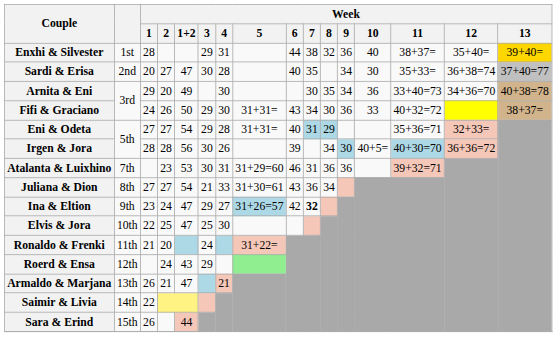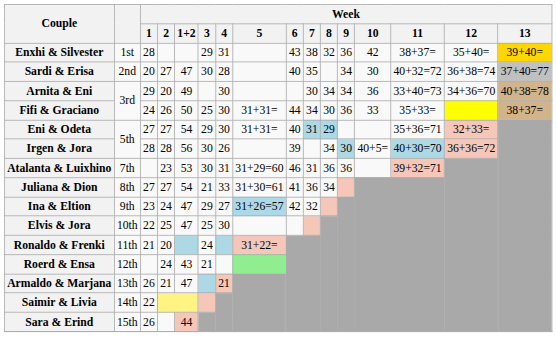Enxhi & Silvester | Week / 6: 44 -> 43
Enxhi & Silvester | Week / 10: 40 -> 42
Sardi & Erisa | Week / 11: 35+33= -> 40+32=72
Arnita & Eni | Week / 8: 35 -> 34
Fifi & Graciano | Week / 3: 29 -> 25
Fifi & Graciano | Week / 6: 43 -> 44
Fifi & Graciano | Week / 11: 40+32=72 -> 35+33=
Eni & Odeta | Week / 4: 28 -> 30
Juliana & Dion | Week / 6: 43 -> 41
Ina & Eltion | Week / 7: bold -> normal
Roerd & Ensa | Week / 3: 29 -> 21
